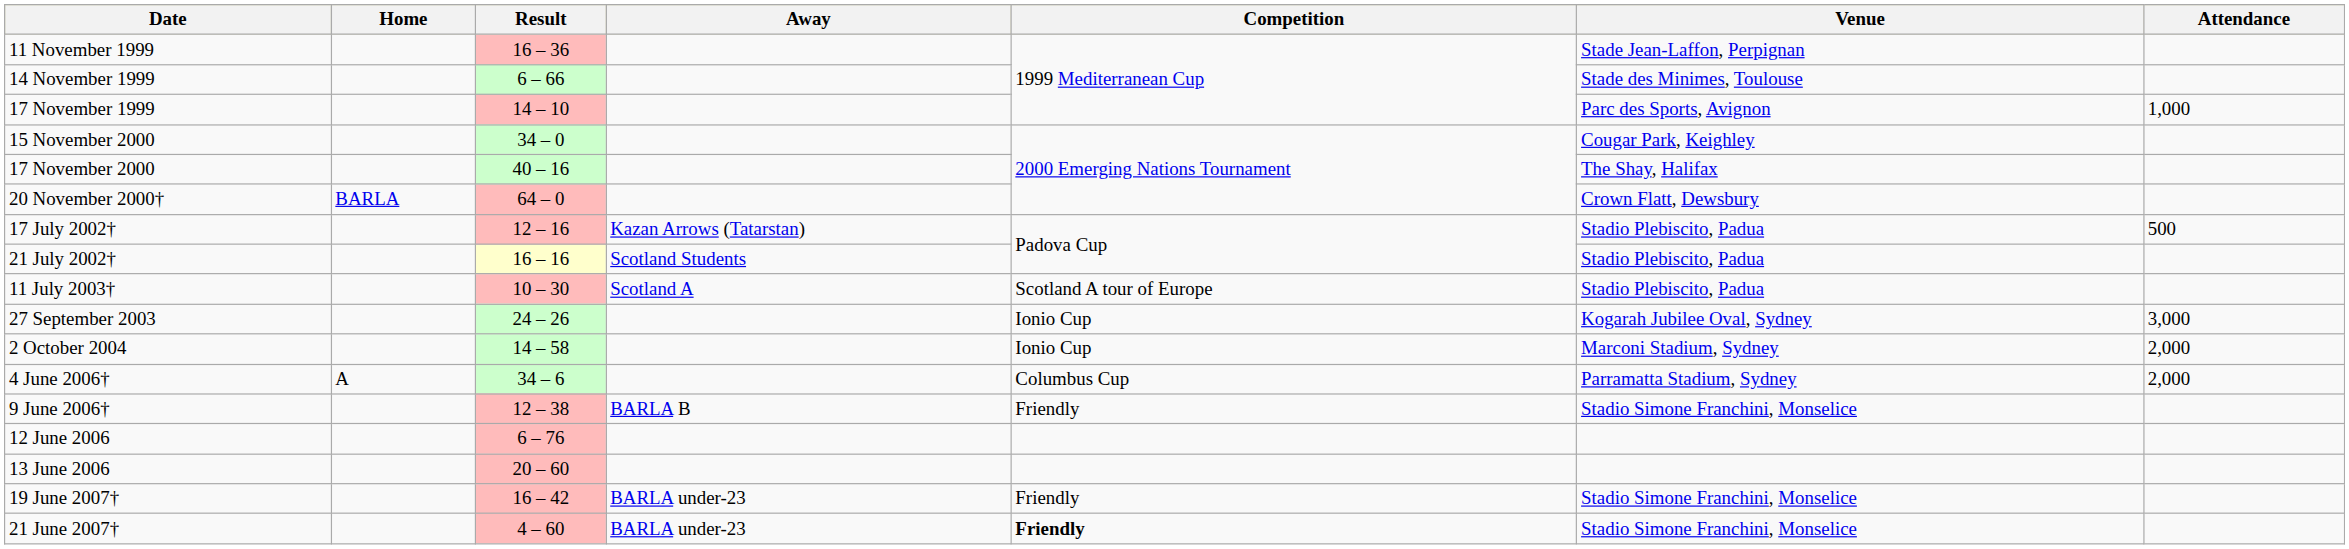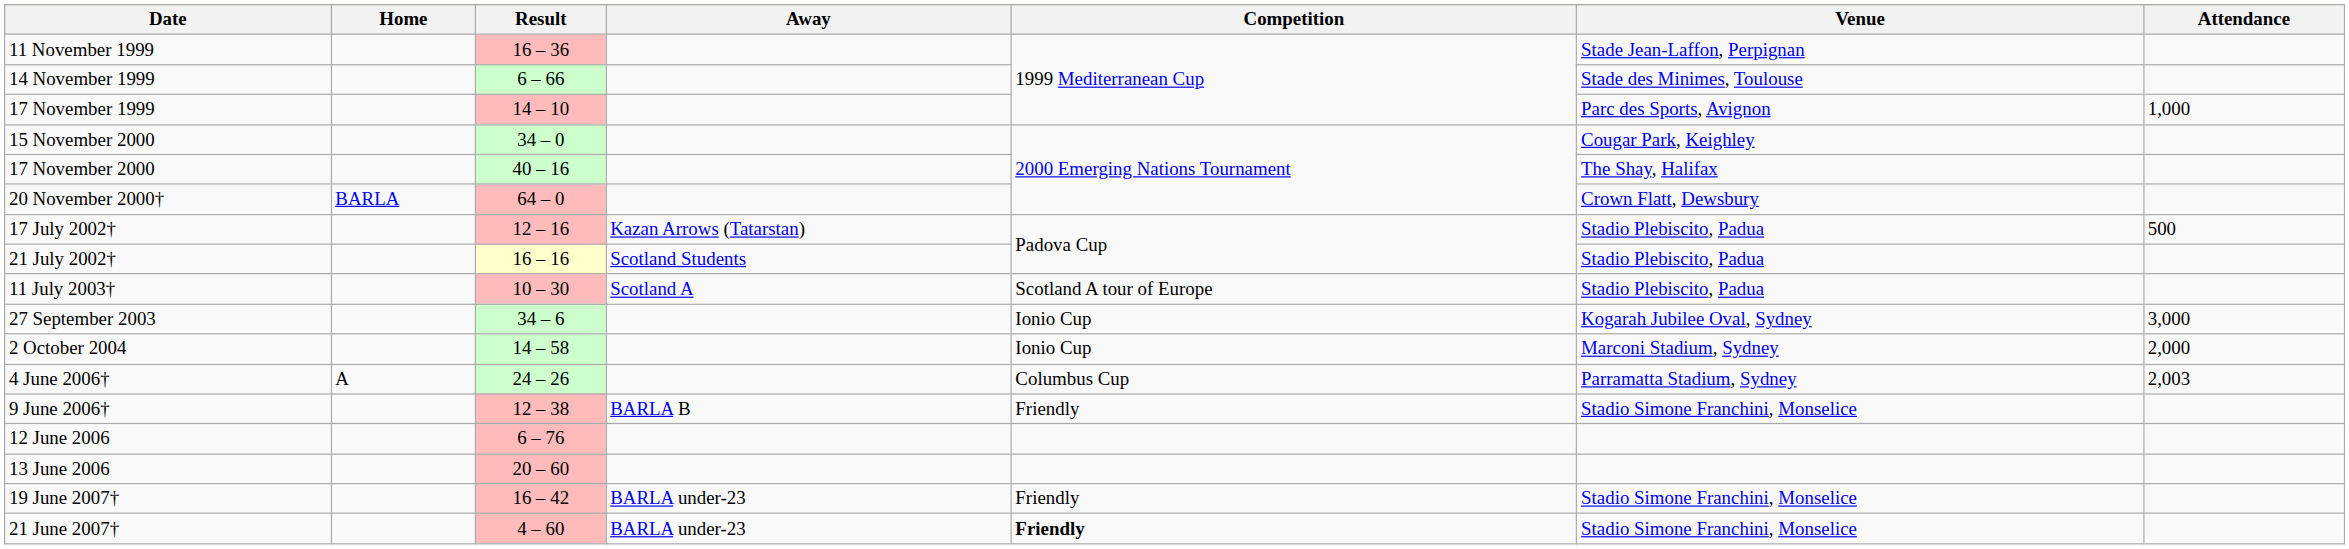27 September 2003 | Result: 24 – 26 -> 34 – 6
4 June 2006† | Result: 34 – 6 -> 24 – 26
4 June 2006† | Attendance: 2,000 -> 2,003
